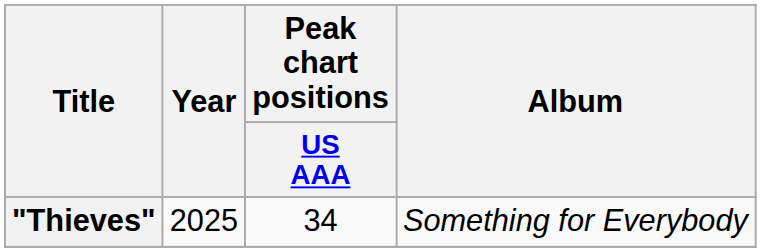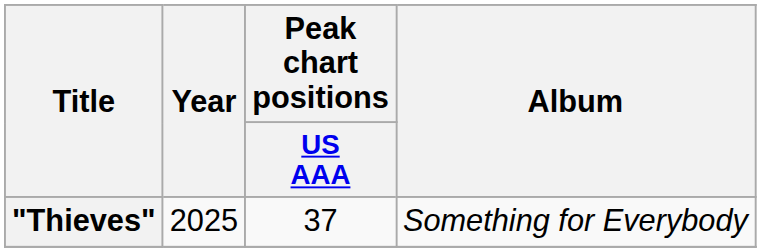"Thieves" | Peak chart positions / US AAA: 34 -> 37
